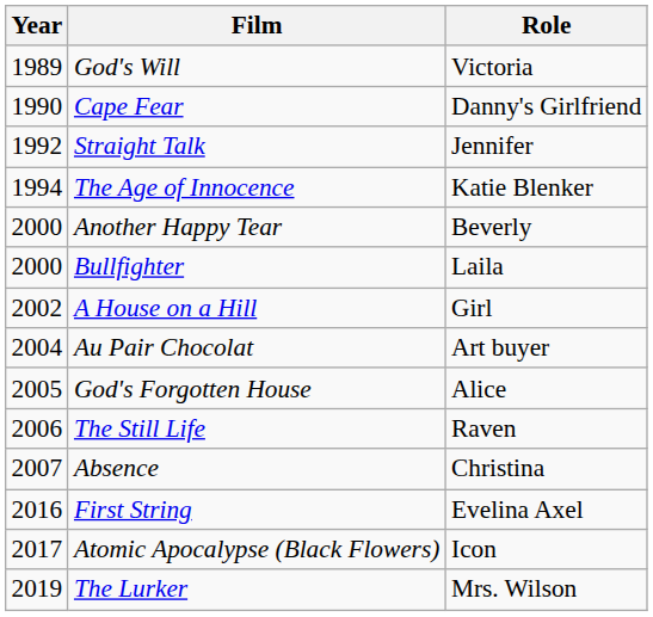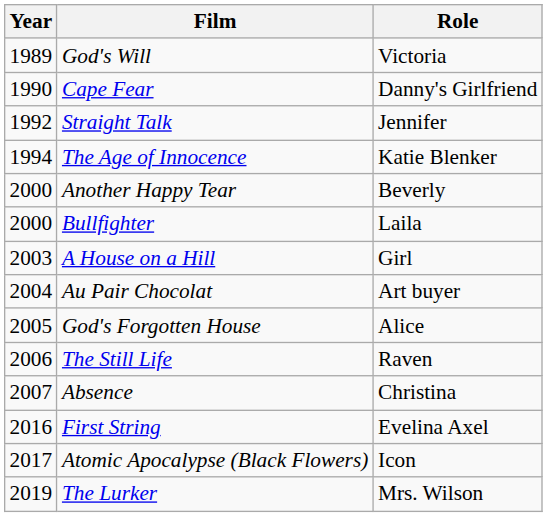A House on a Hill | Year: 2002 -> 2003
